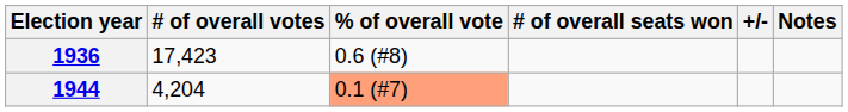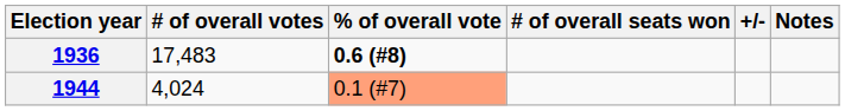1936 | # of overall votes: 17,423 -> 17,483
1936 | % of overall vote: normal -> bold
1944 | # of overall votes: 4,204 -> 4,024
